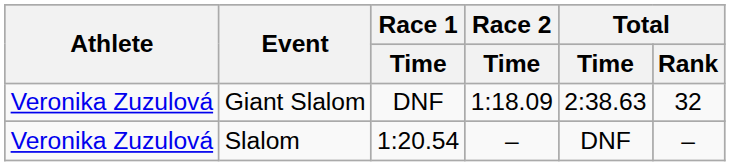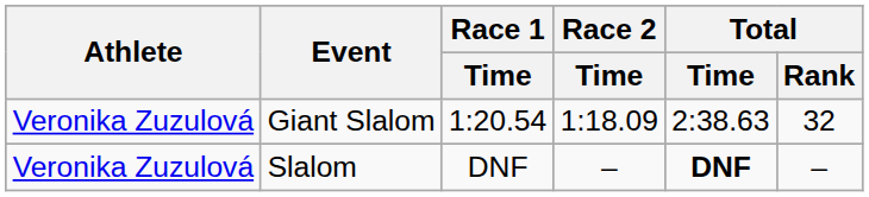Giant Slalom | Race 1 / Time: DNF -> 1:20.54
Slalom | Race 1 / Time: 1:20.54 -> DNF
Slalom | Total / Time: normal -> bold
